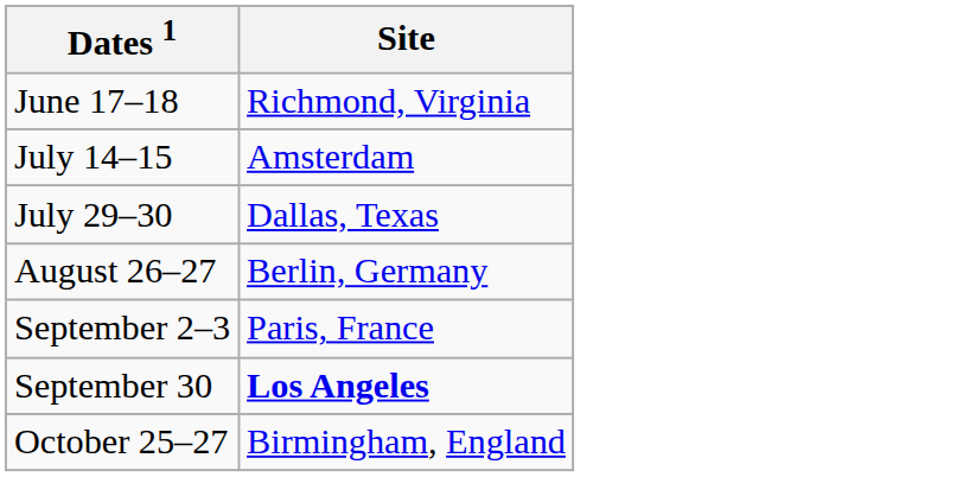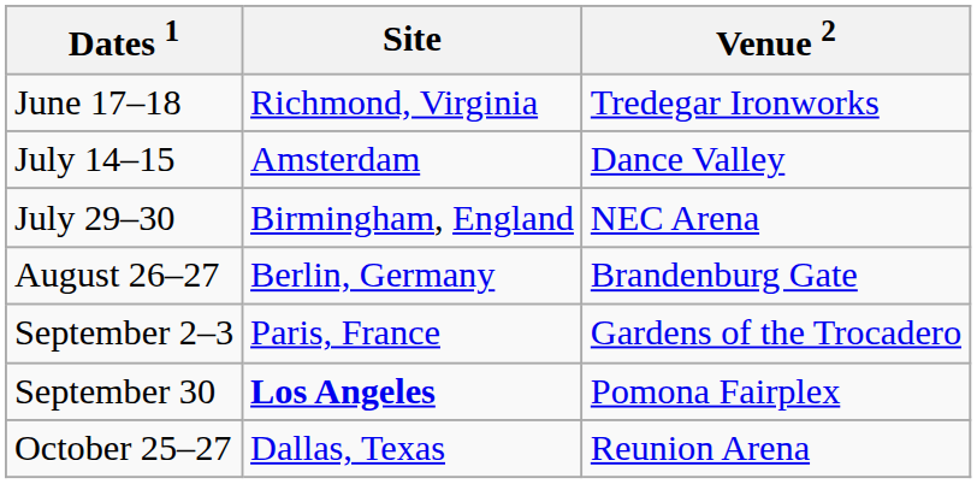+ column: Venue 2 | Tredegar Ironworks | Dance Valley | NEC Arena | Brandenburg Gate | Gardens of the Trocadero | Pomona Fairplex | Reunion Arena
July 29–30 | Site: Dallas, Texas -> Birmingham, England
October 25–27 | Site: Birmingham, England -> Dallas, Texas
